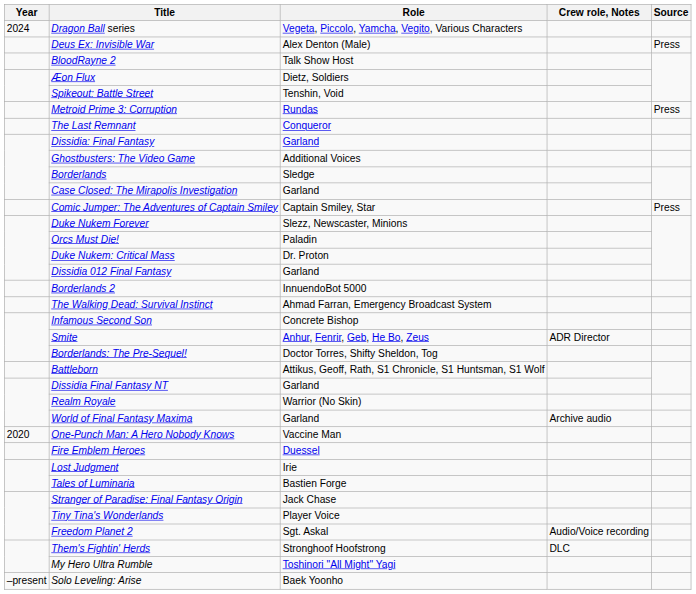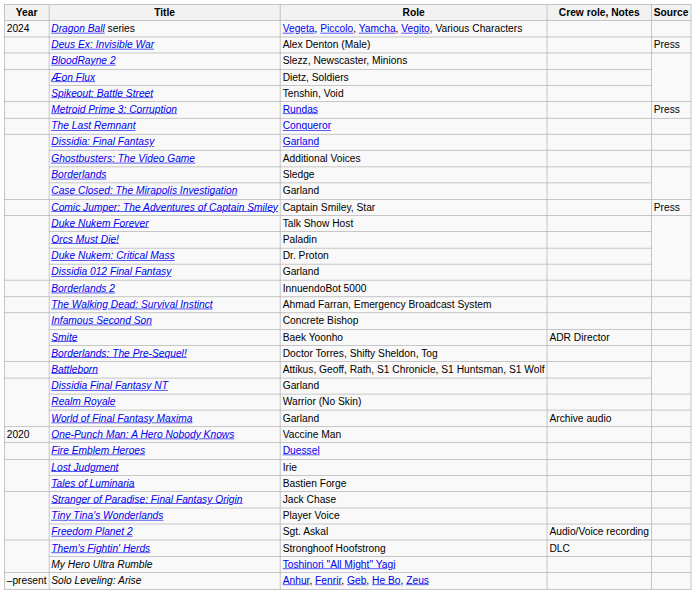BloodRayne 2 | Role: Talk Show Host -> Slezz, Newscaster, Minions
Duke Nukem Forever | Role: Slezz, Newscaster, Minions -> Talk Show Host
Smite | Role: Anhur, Fenrir, Geb, He Bo, Zeus -> Baek Yoonho
Solo Leveling: Arise | Role: Baek Yoonho -> Anhur, Fenrir, Geb, He Bo, Zeus
